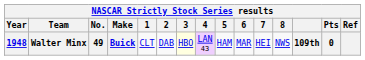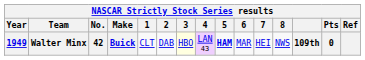Walter Minx | Year: 1948 -> 1949
Walter Minx | No.: 49 -> 42
Walter Minx | 5: normal -> bold
